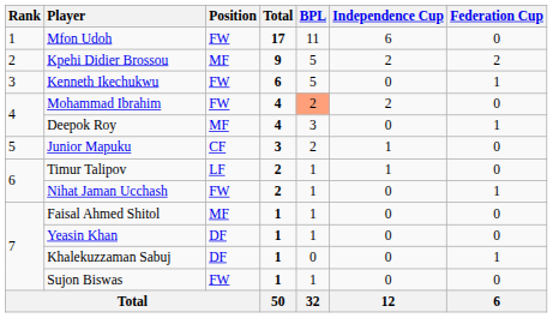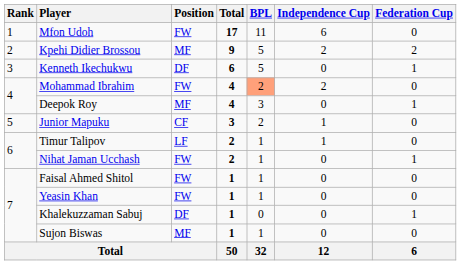Kenneth Ikechukwu | Position: FW -> DF
Faisal Ahmed Shitol | Position: MF -> FW
Yeasin Khan | Position: DF -> FW
Sujon Biswas | Position: FW -> MF
